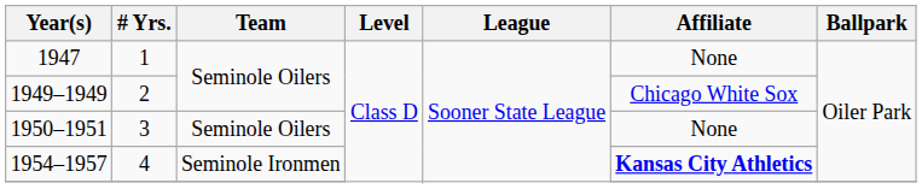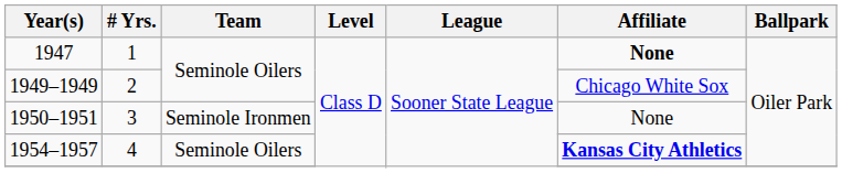1947 | Affiliate: normal -> bold
1950–1951 | Team: Seminole Oilers -> Seminole Ironmen
1954–1957 | Team: Seminole Ironmen -> Seminole Oilers
